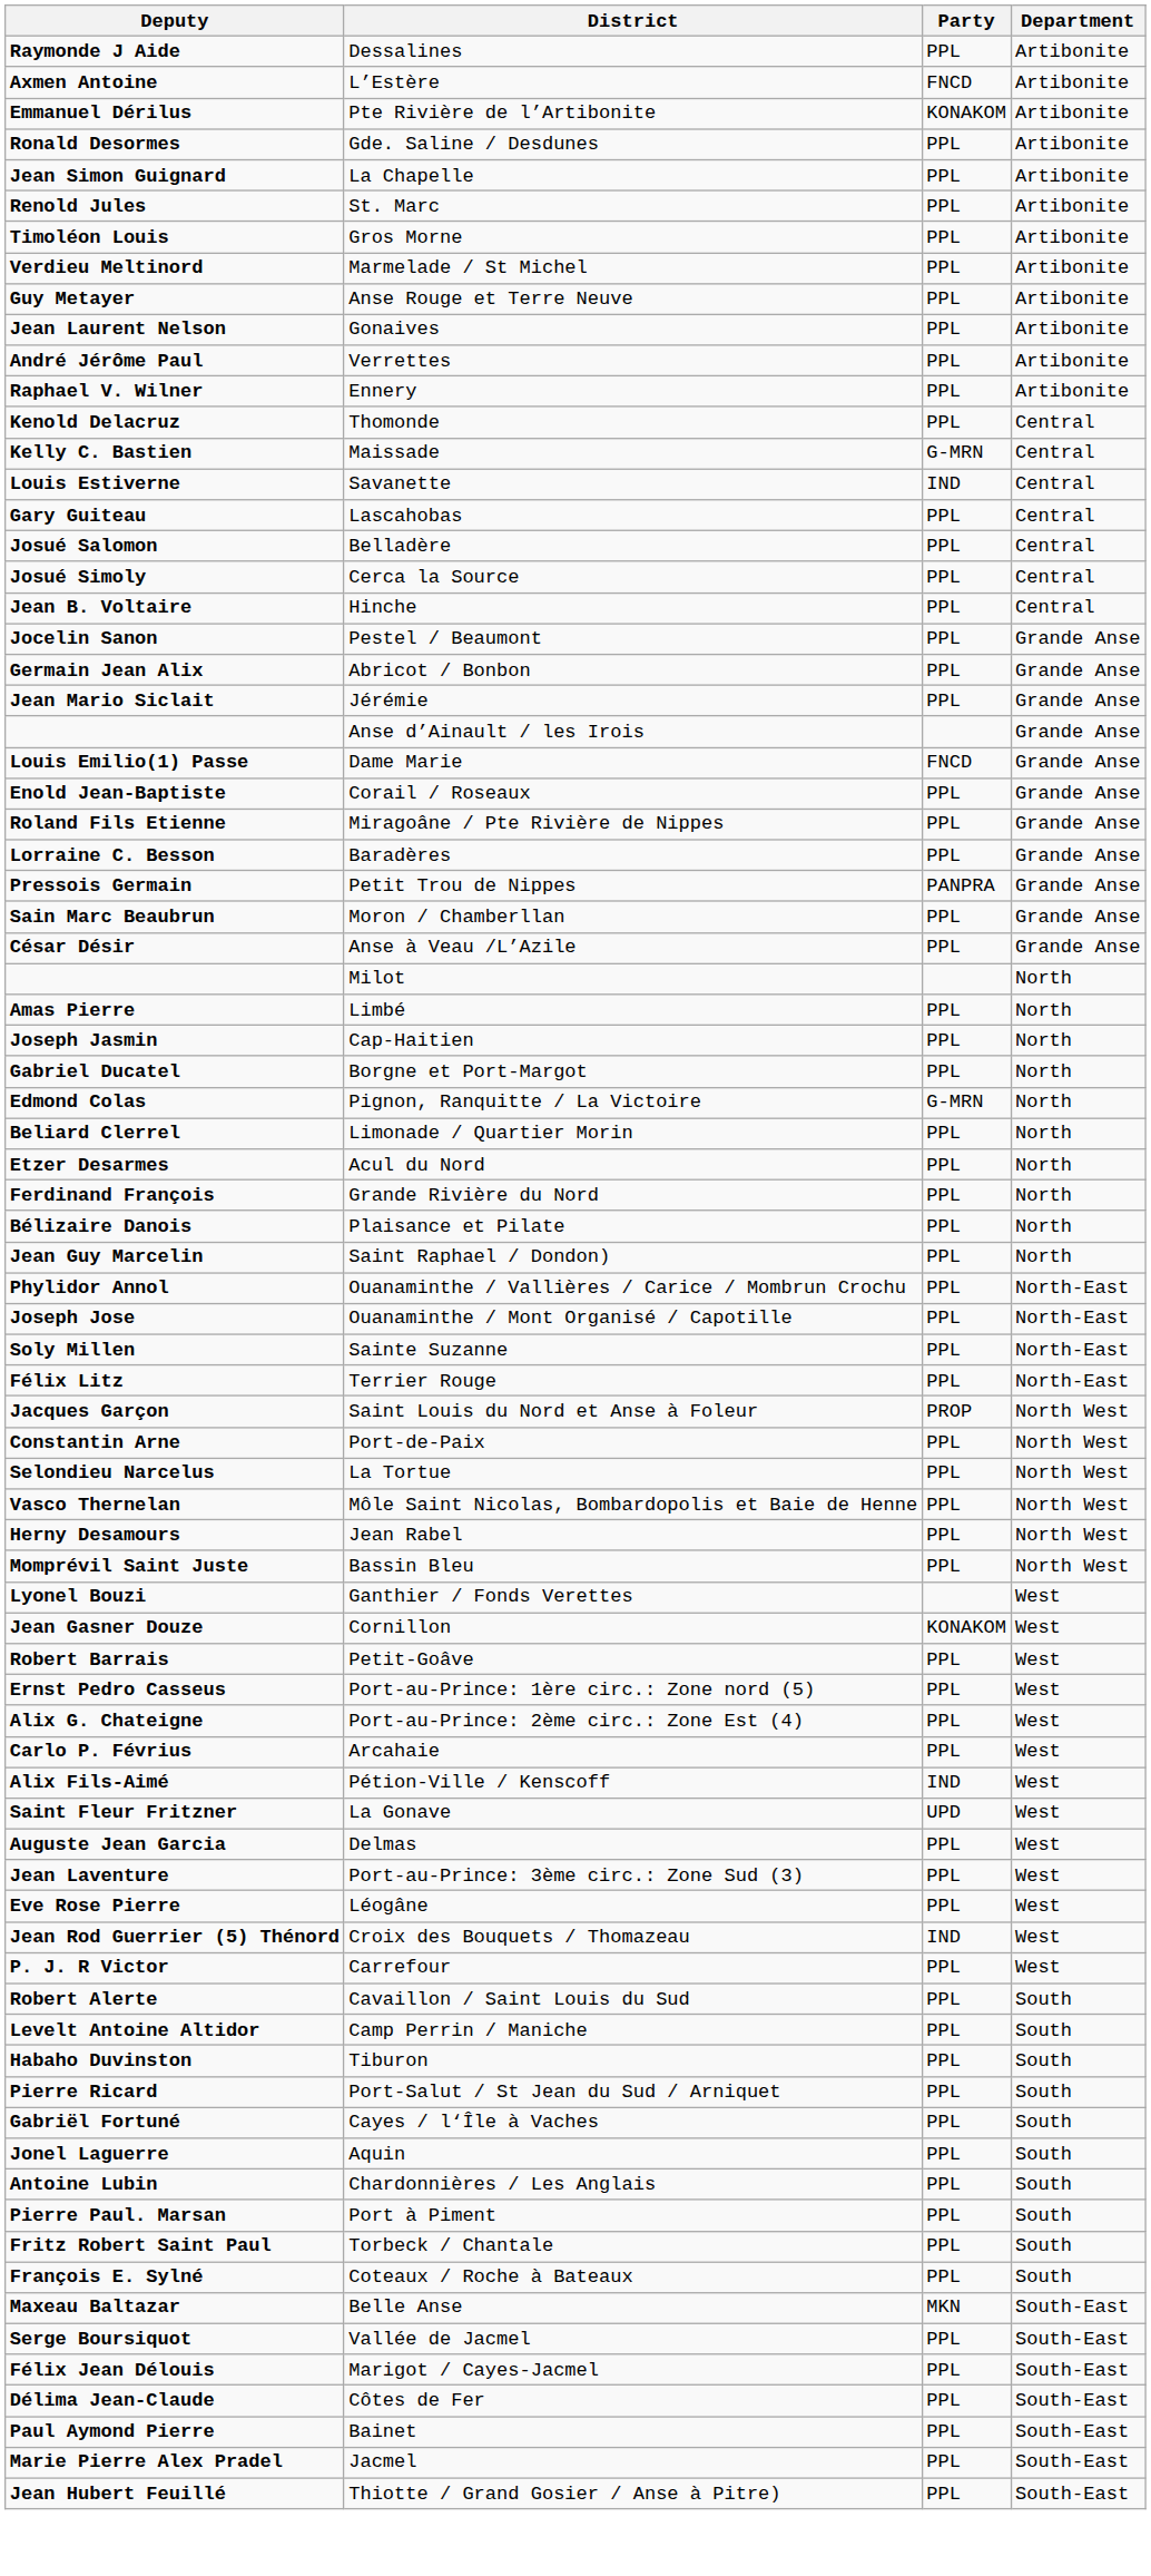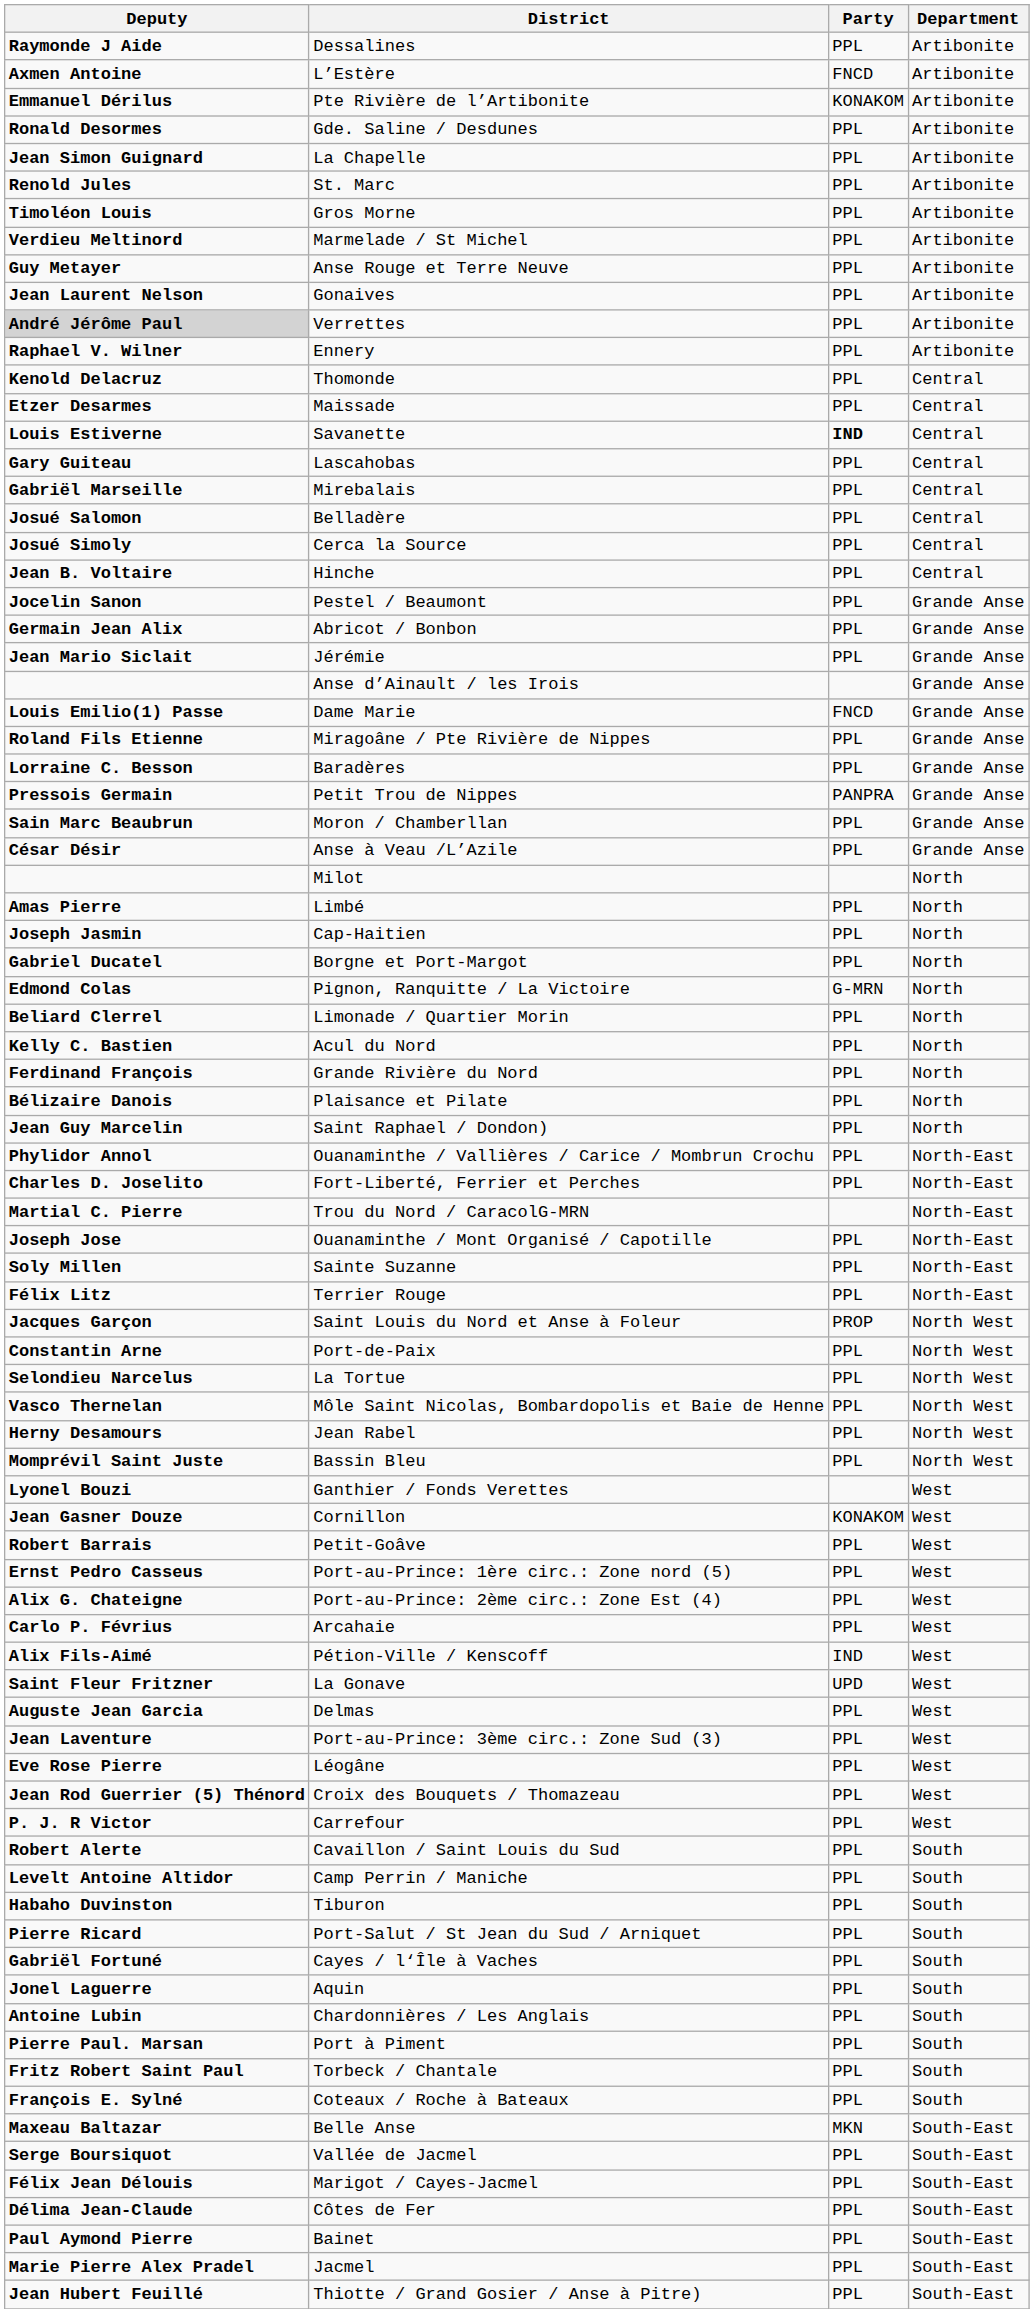Verrettes | Deputy: no background -> lightgrey background
Maissade | Deputy: Kelly C. Bastien -> Etzer Desarmes
Maissade | Party: G-MRN -> PPL
Savanette | Party: normal -> bold
+ row: Gabriël Marseille | Mirebalais | PPL | Central
- row: Enold Jean-Baptiste | Corail / Roseaux | PPL | Grande Anse
Acul du Nord | Deputy: Etzer Desarmes -> Kelly C. Bastien
+ row: Charles D. Joselito | Fort-Liberté, Ferrier et Perches | PPL | North-East
+ row: Martial C. Pierre | Trou du Nord / CaracolG-MRN | North-East
Croix des Bouquets / Thomazeau | Party: IND -> PPL
